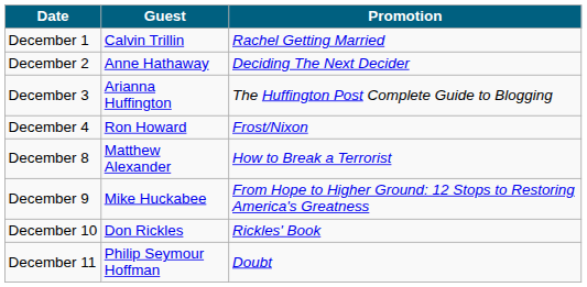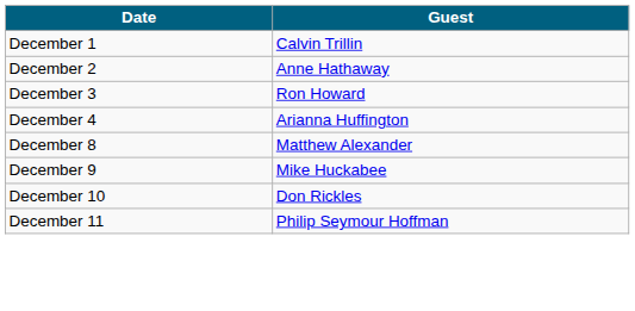- column: Promotion | Rachel Getting Married | Deciding The Next Decider | The Huffington Post Complete Guide to Blogging | Frost/Nixon | How to Break a Terrorist | From Hope to Higher Ground: 12 Stops to Restoring America's Greatness | Rickles' Book | Doubt
December 3 | Guest: Arianna Huffington -> Ron Howard
December 4 | Guest: Ron Howard -> Arianna Huffington
